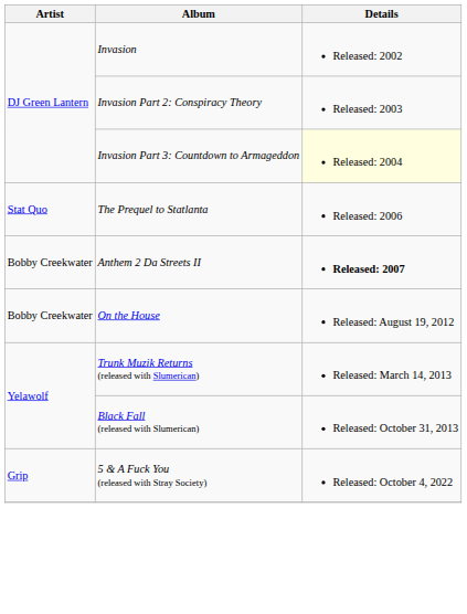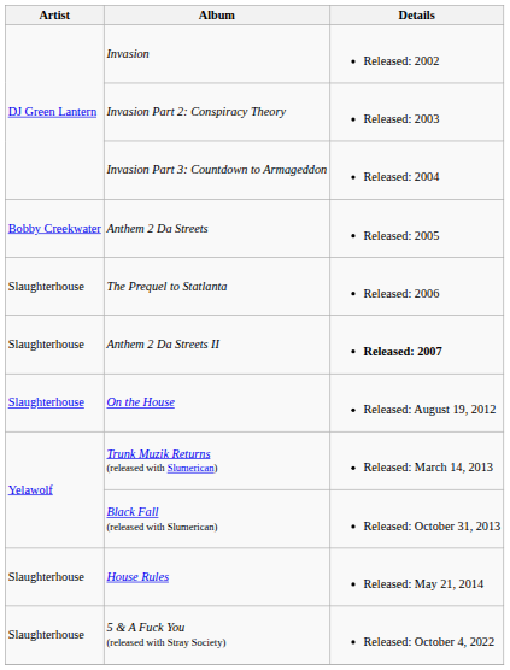Invasion Part 3: Countdown to Armageddon | Details: lightyellow background -> no background
+ row: Bobby Creekwater | Anthem 2 Da Streets | Released: 2005
The Prequel to Statlanta | Artist: Stat Quo -> Slaughterhouse
Anthem 2 Da Streets II | Artist: Bobby Creekwater -> Slaughterhouse
On the House | Artist: Bobby Creekwater -> Slaughterhouse
+ row: Slaughterhouse | House Rules | Released: May 21, 2014
5 & A Fuck You (released with Stray Society) | Artist: Grip -> Slaughterhouse
